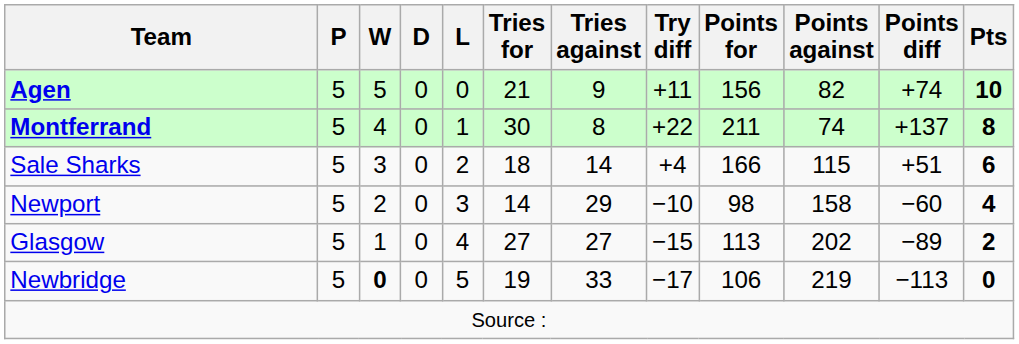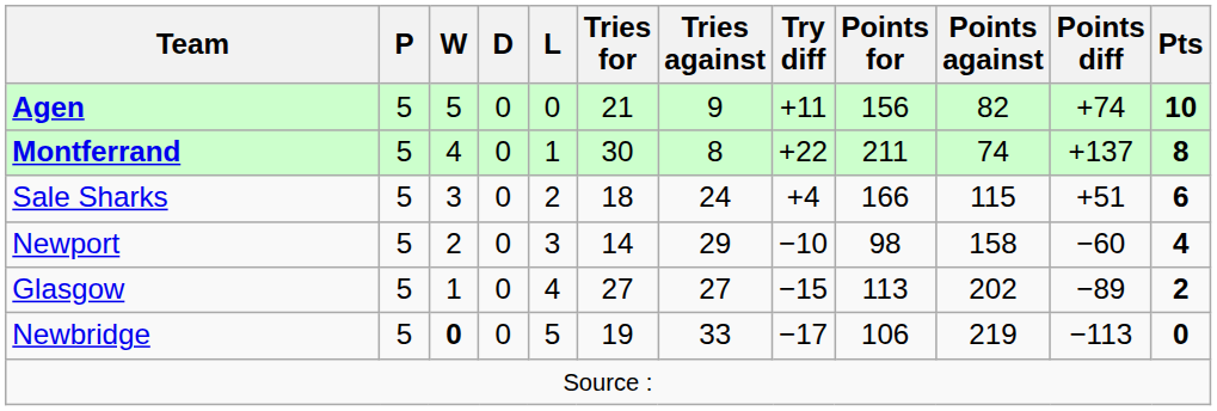Sale Sharks | Tries against: 14 -> 24
